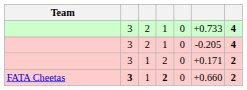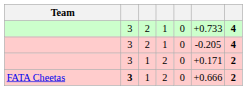FATA Cheetas | column 4: bold -> normal
FATA Cheetas | column 6: +0.660 -> +0.666
